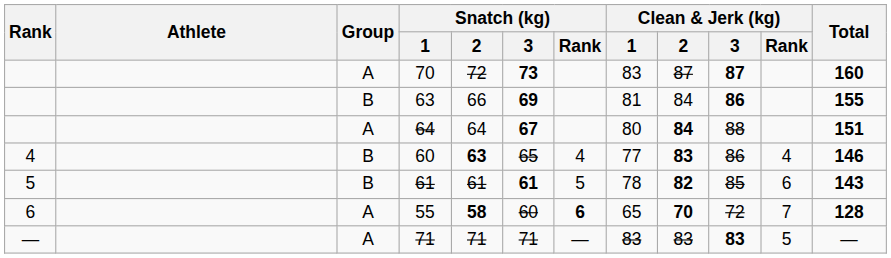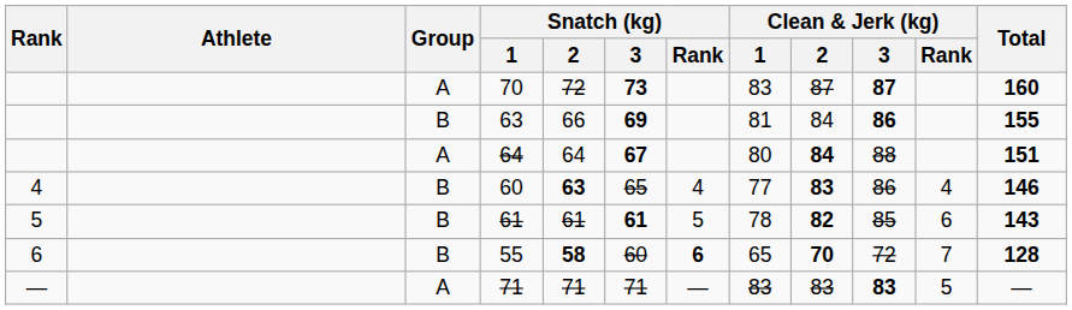55 | Group: A -> B
